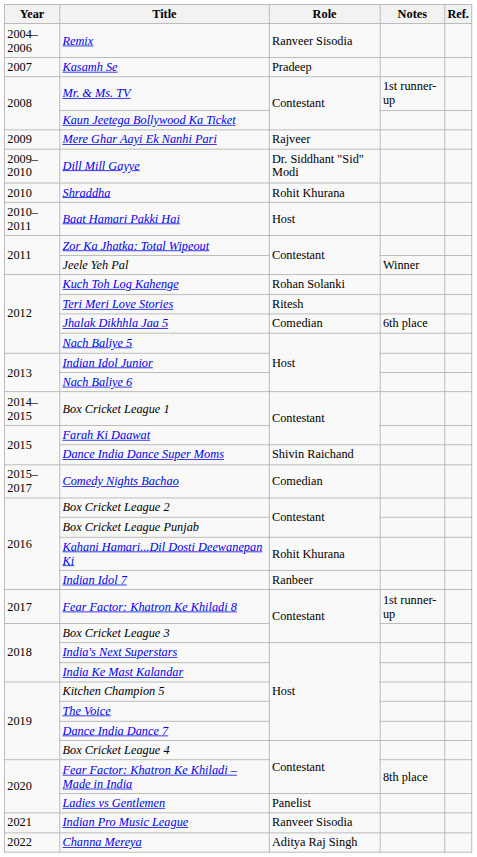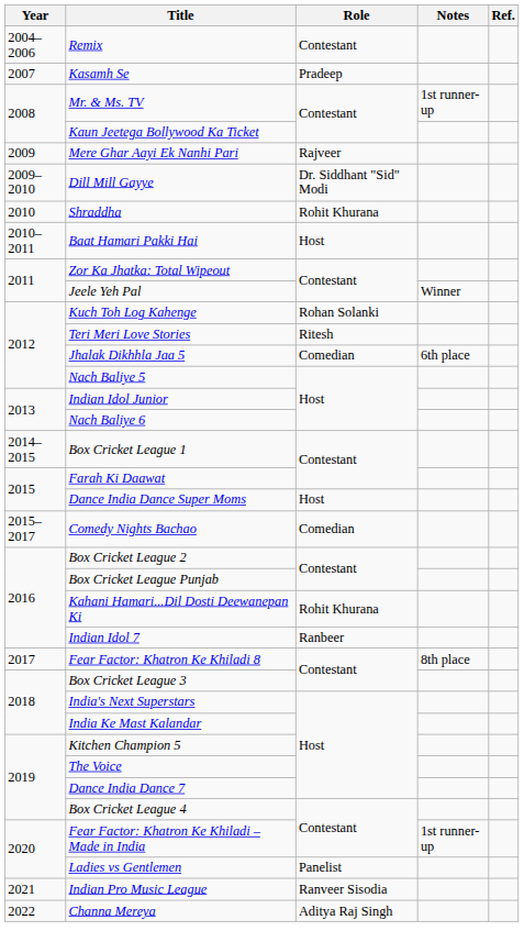Remix | Role: Ranveer Sisodia -> Contestant
Dance India Dance Super Moms | Role: Shivin Raichand -> Host
Fear Factor: Khatron Ke Khiladi 8 | Notes: 1st runner-up -> 8th place
Fear Factor: Khatron Ke Khiladi – Made in India | Notes: 8th place -> 1st runner-up
